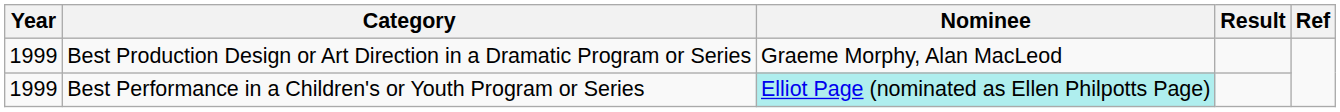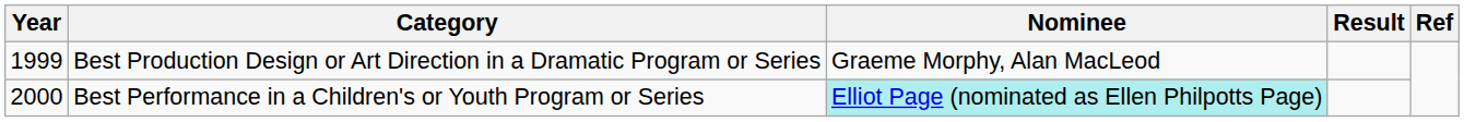Best Performance in a Children's or Youth Program or Series | Year: 1999 -> 2000
